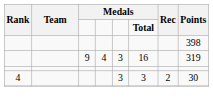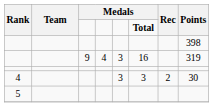+ row: 5
